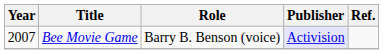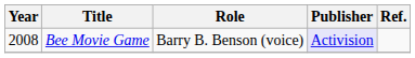Bee Movie Game | Year: 2007 -> 2008
